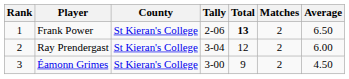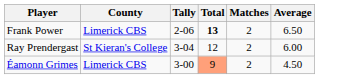- column: Rank | 1 | 2 | 3
Frank Power | County: St Kieran's College -> Limerick CBS
Éamonn Grimes | County: St Kieran's College -> Limerick CBS
Éamonn Grimes | Total: no background -> lightsalmon background
